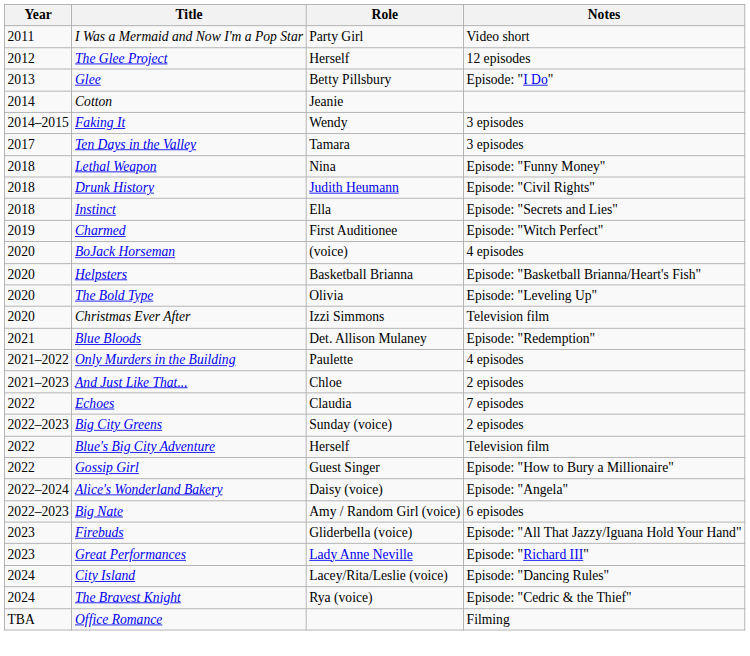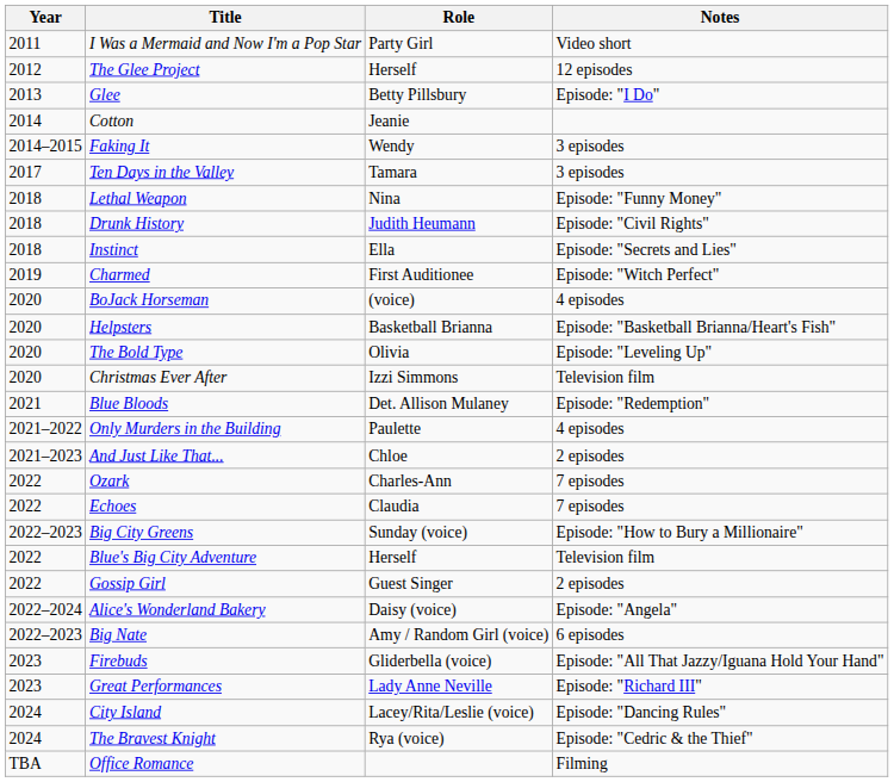+ row: 2022 | Ozark | Charles-Ann | 7 episodes
Big City Greens | Notes: 2 episodes -> Episode: "How to Bury a Millionaire"
Gossip Girl | Notes: Episode: "How to Bury a Millionaire" -> 2 episodes
